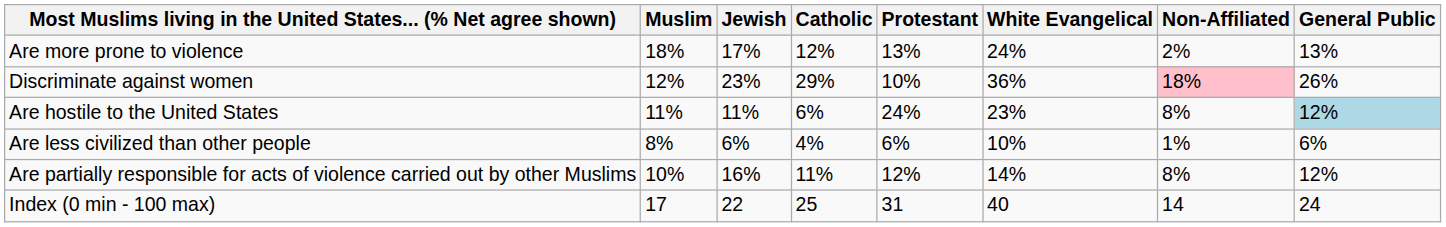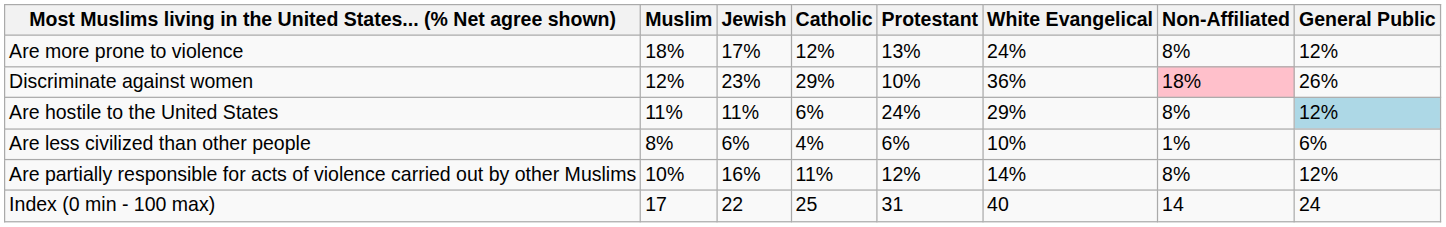Are more prone to violence | Non-Affiliated: 2% -> 8%
Are more prone to violence | General Public: 13% -> 12%
Are hostile to the United States | White Evangelical: 23% -> 29%
